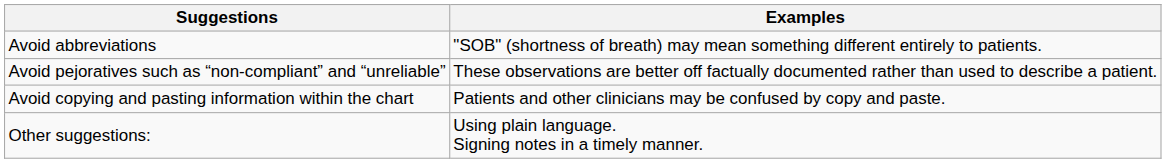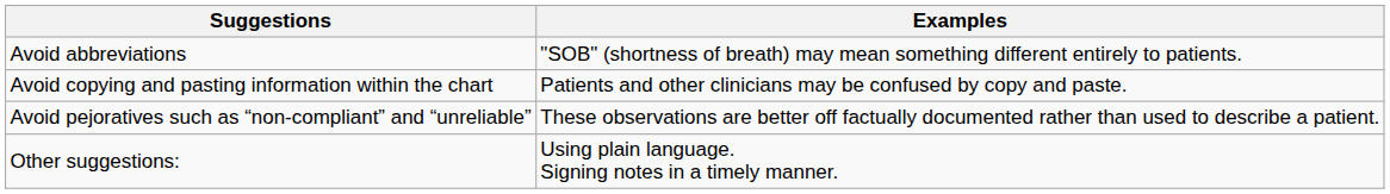rows swapped: Avoid pejoratives such as “non-compliant” and “unreliable” <-> Avoid copying and pasting information within the chart
